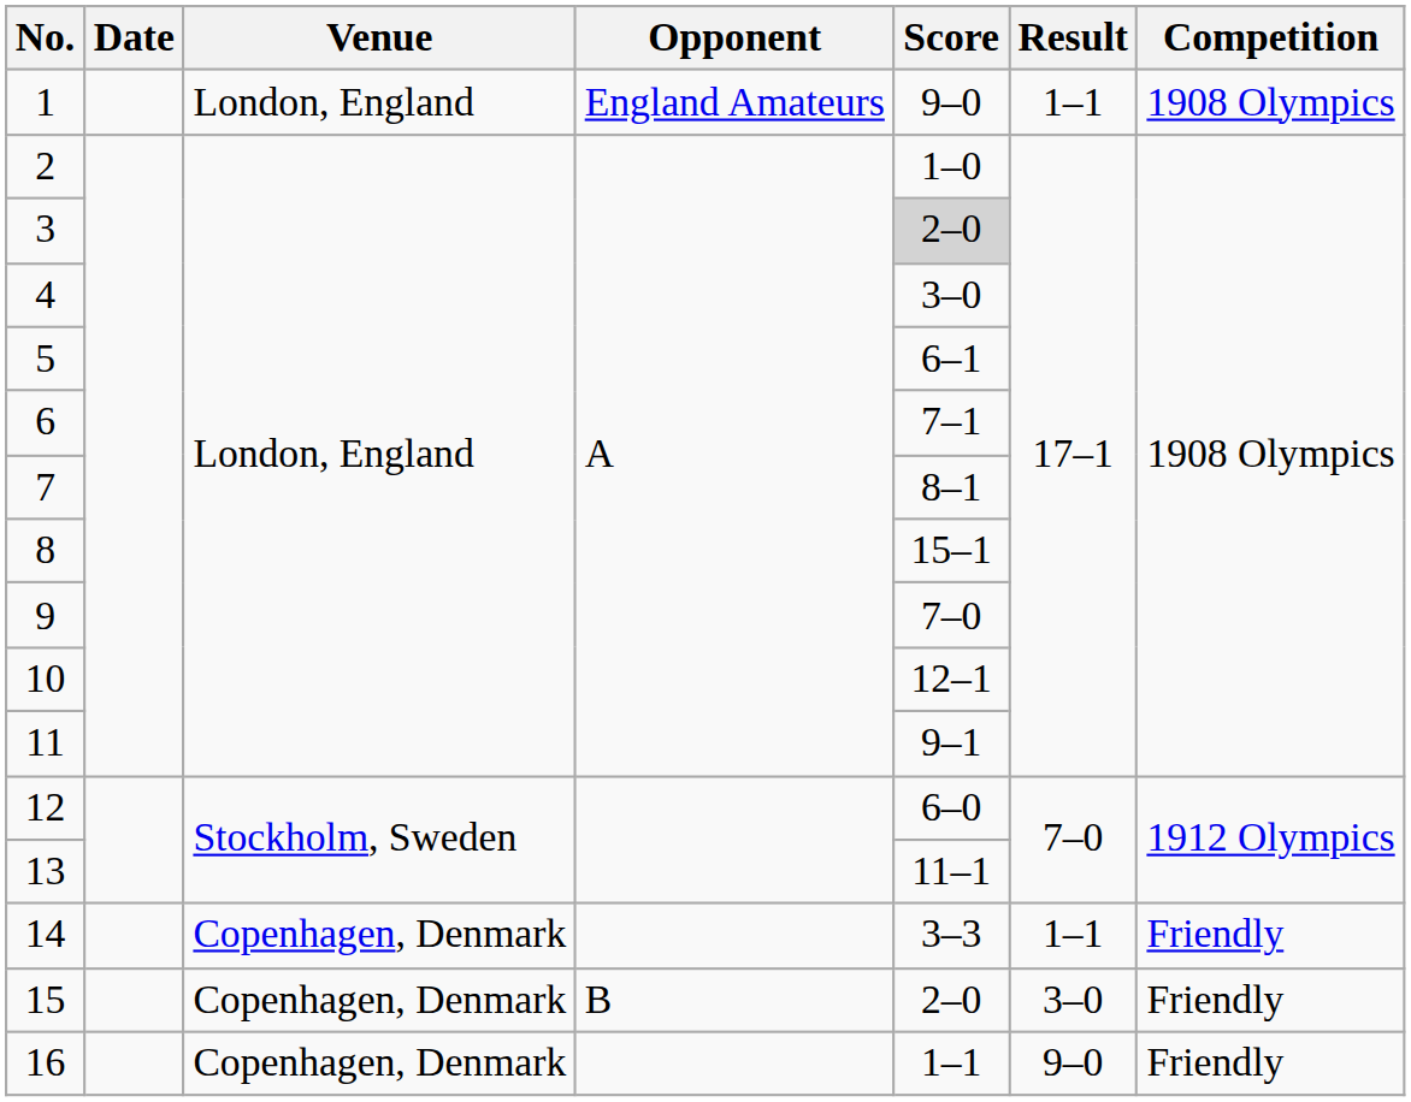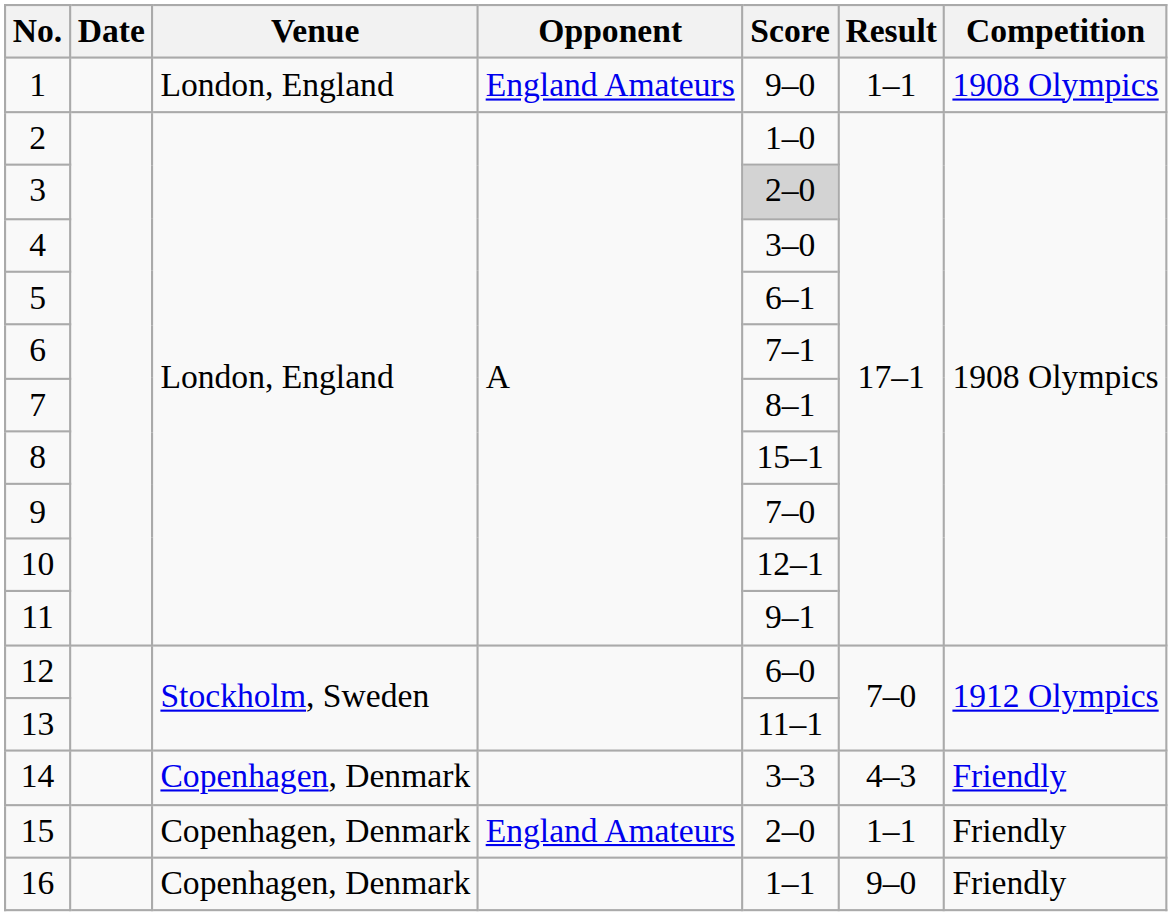14 | Result: 1–1 -> 4–3
15 | Opponent: B -> England Amateurs
15 | Result: 3–0 -> 1–1
